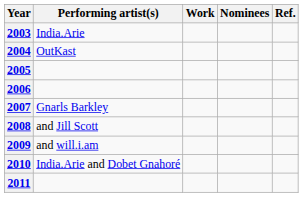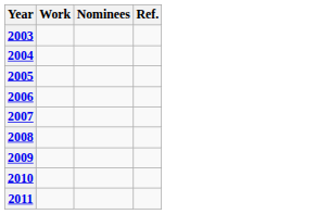- column: Performing artist(s) | India.Arie | OutKast | Gnarls Barkley | and Jill Scott | and will.i.am | India.Arie and Dobet Gnahoré
